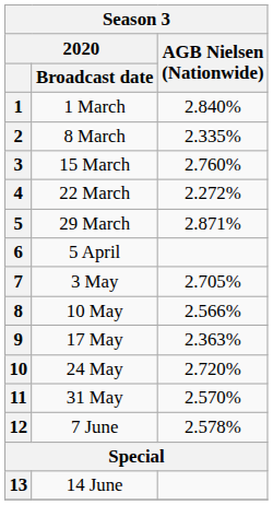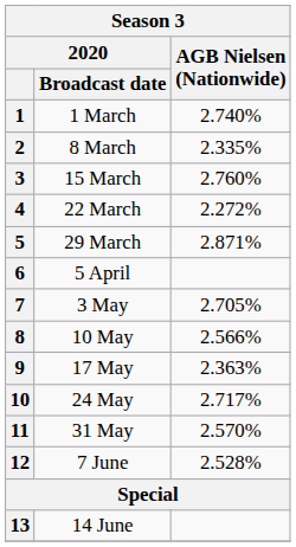1 | AGB Nielsen (Nationwide): 2.840% -> 2.740%
10 | AGB Nielsen (Nationwide): 2.720% -> 2.717%
12 | AGB Nielsen (Nationwide): 2.578% -> 2.528%
